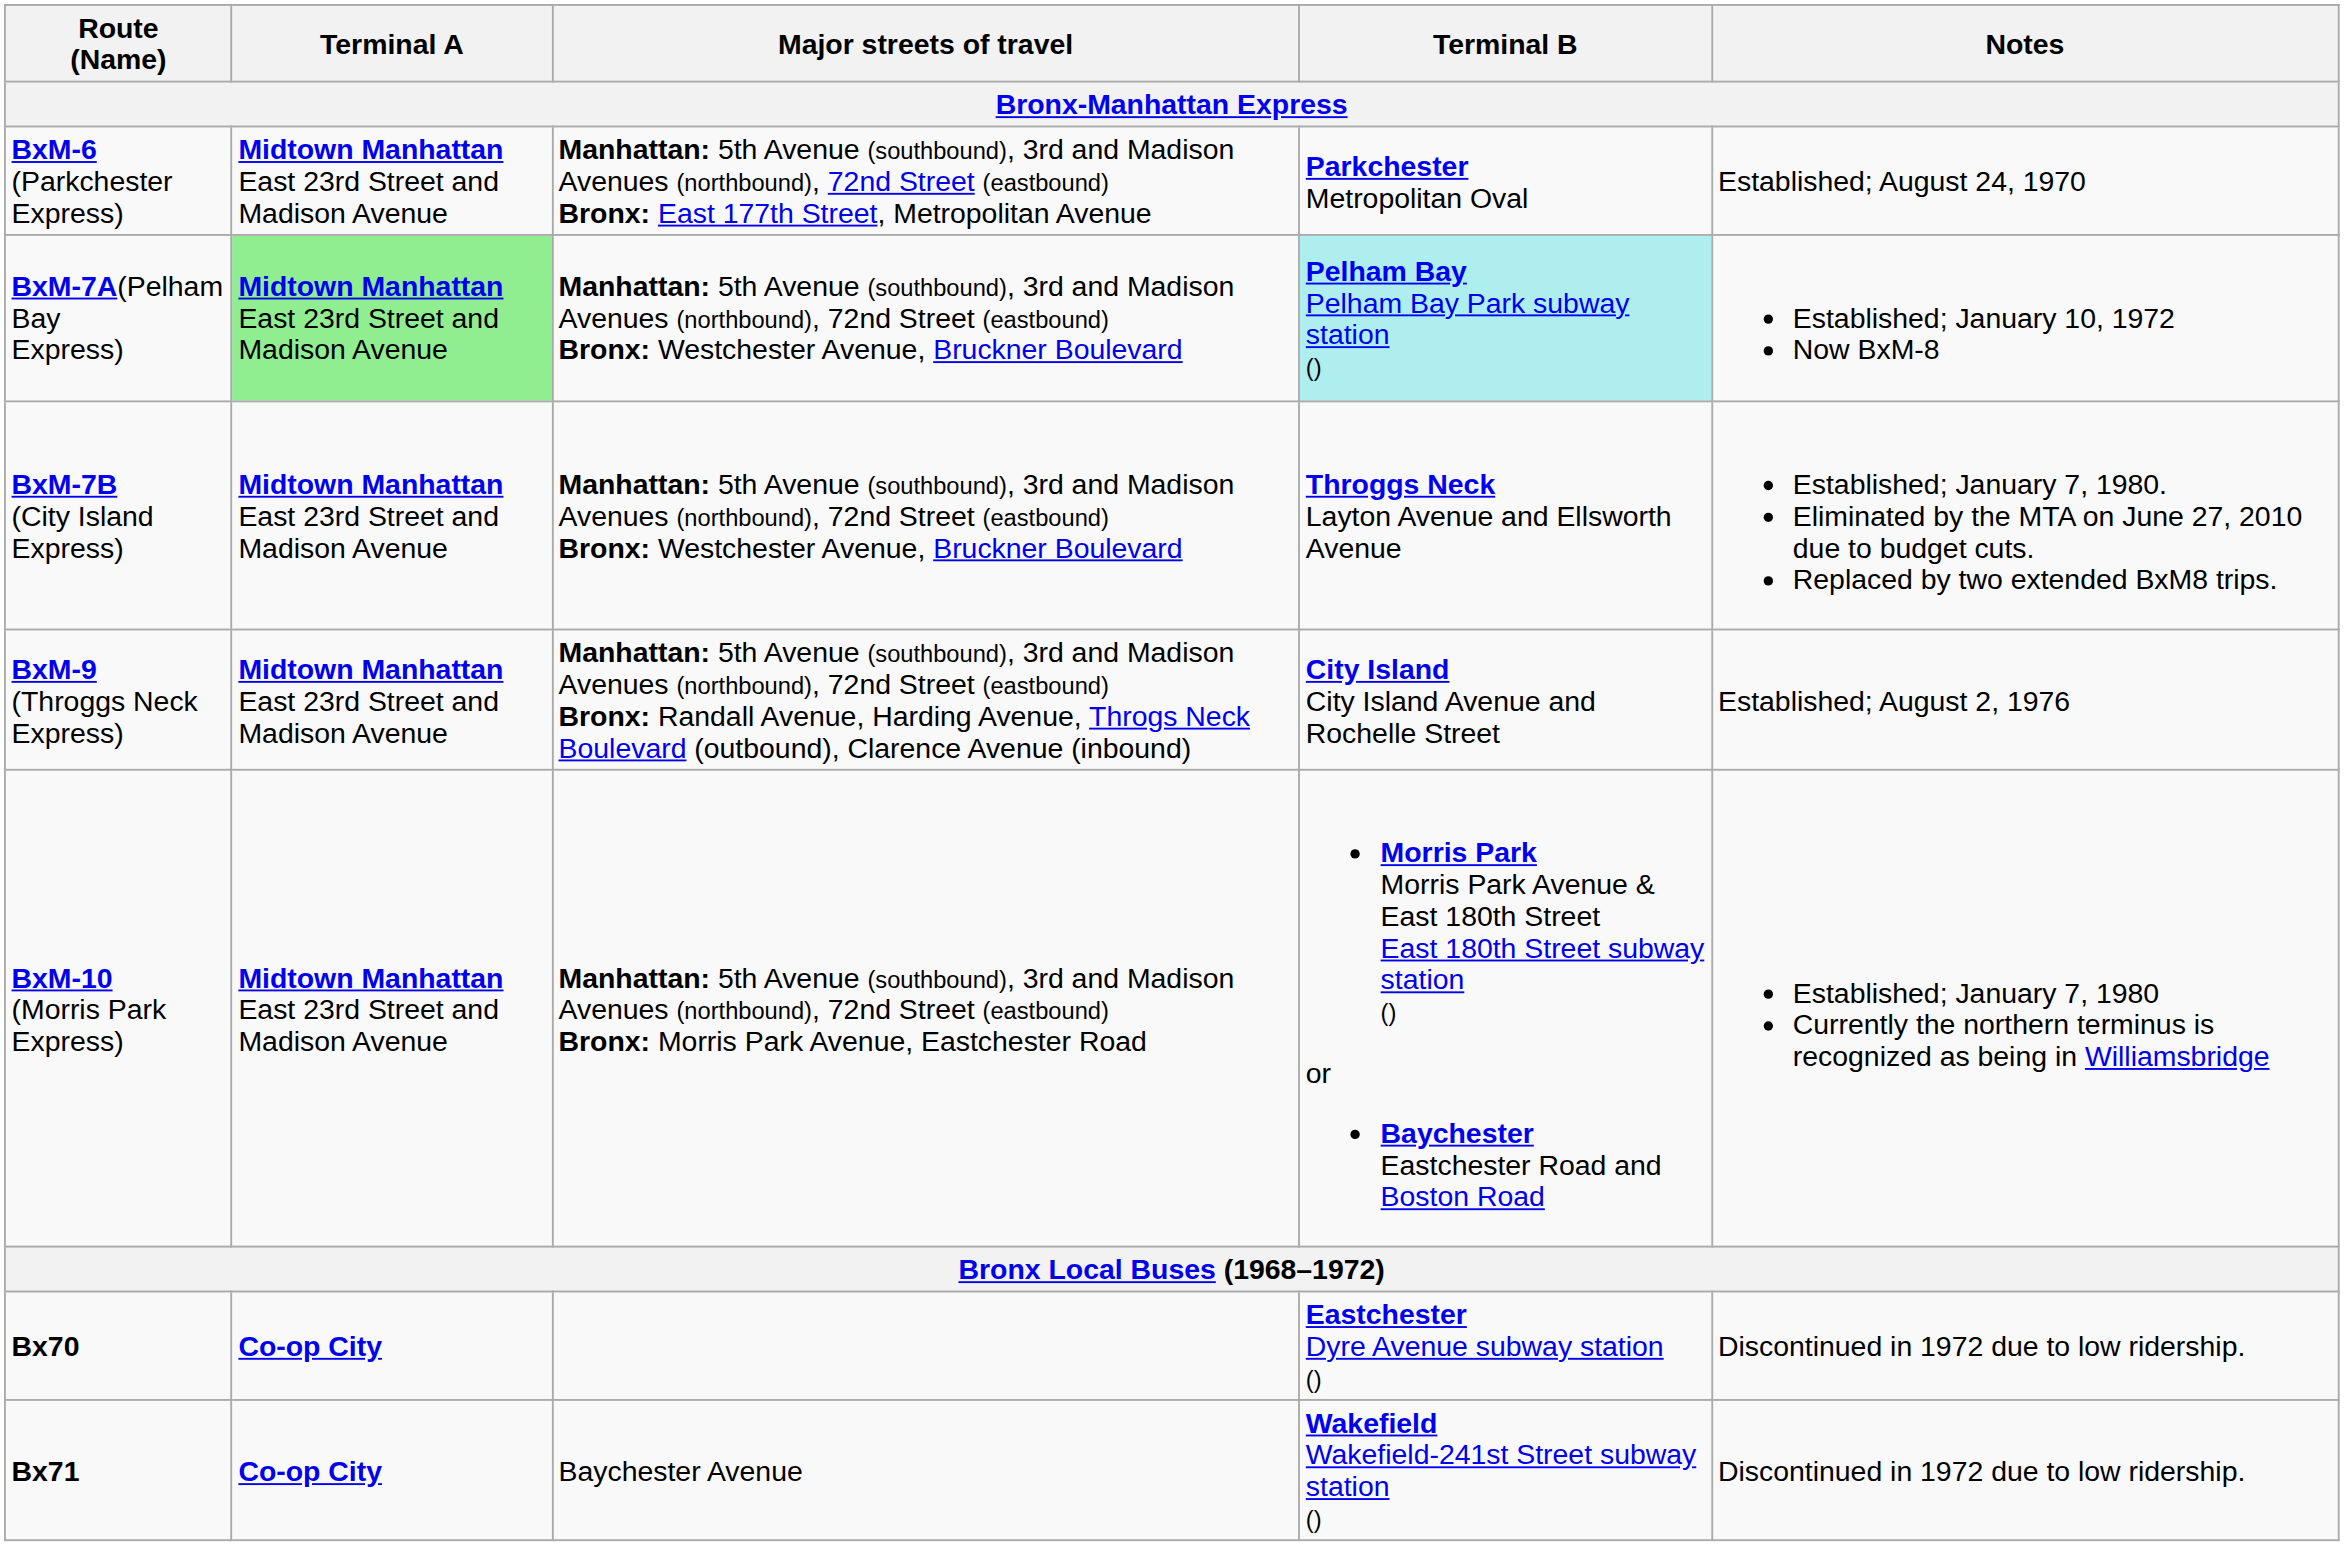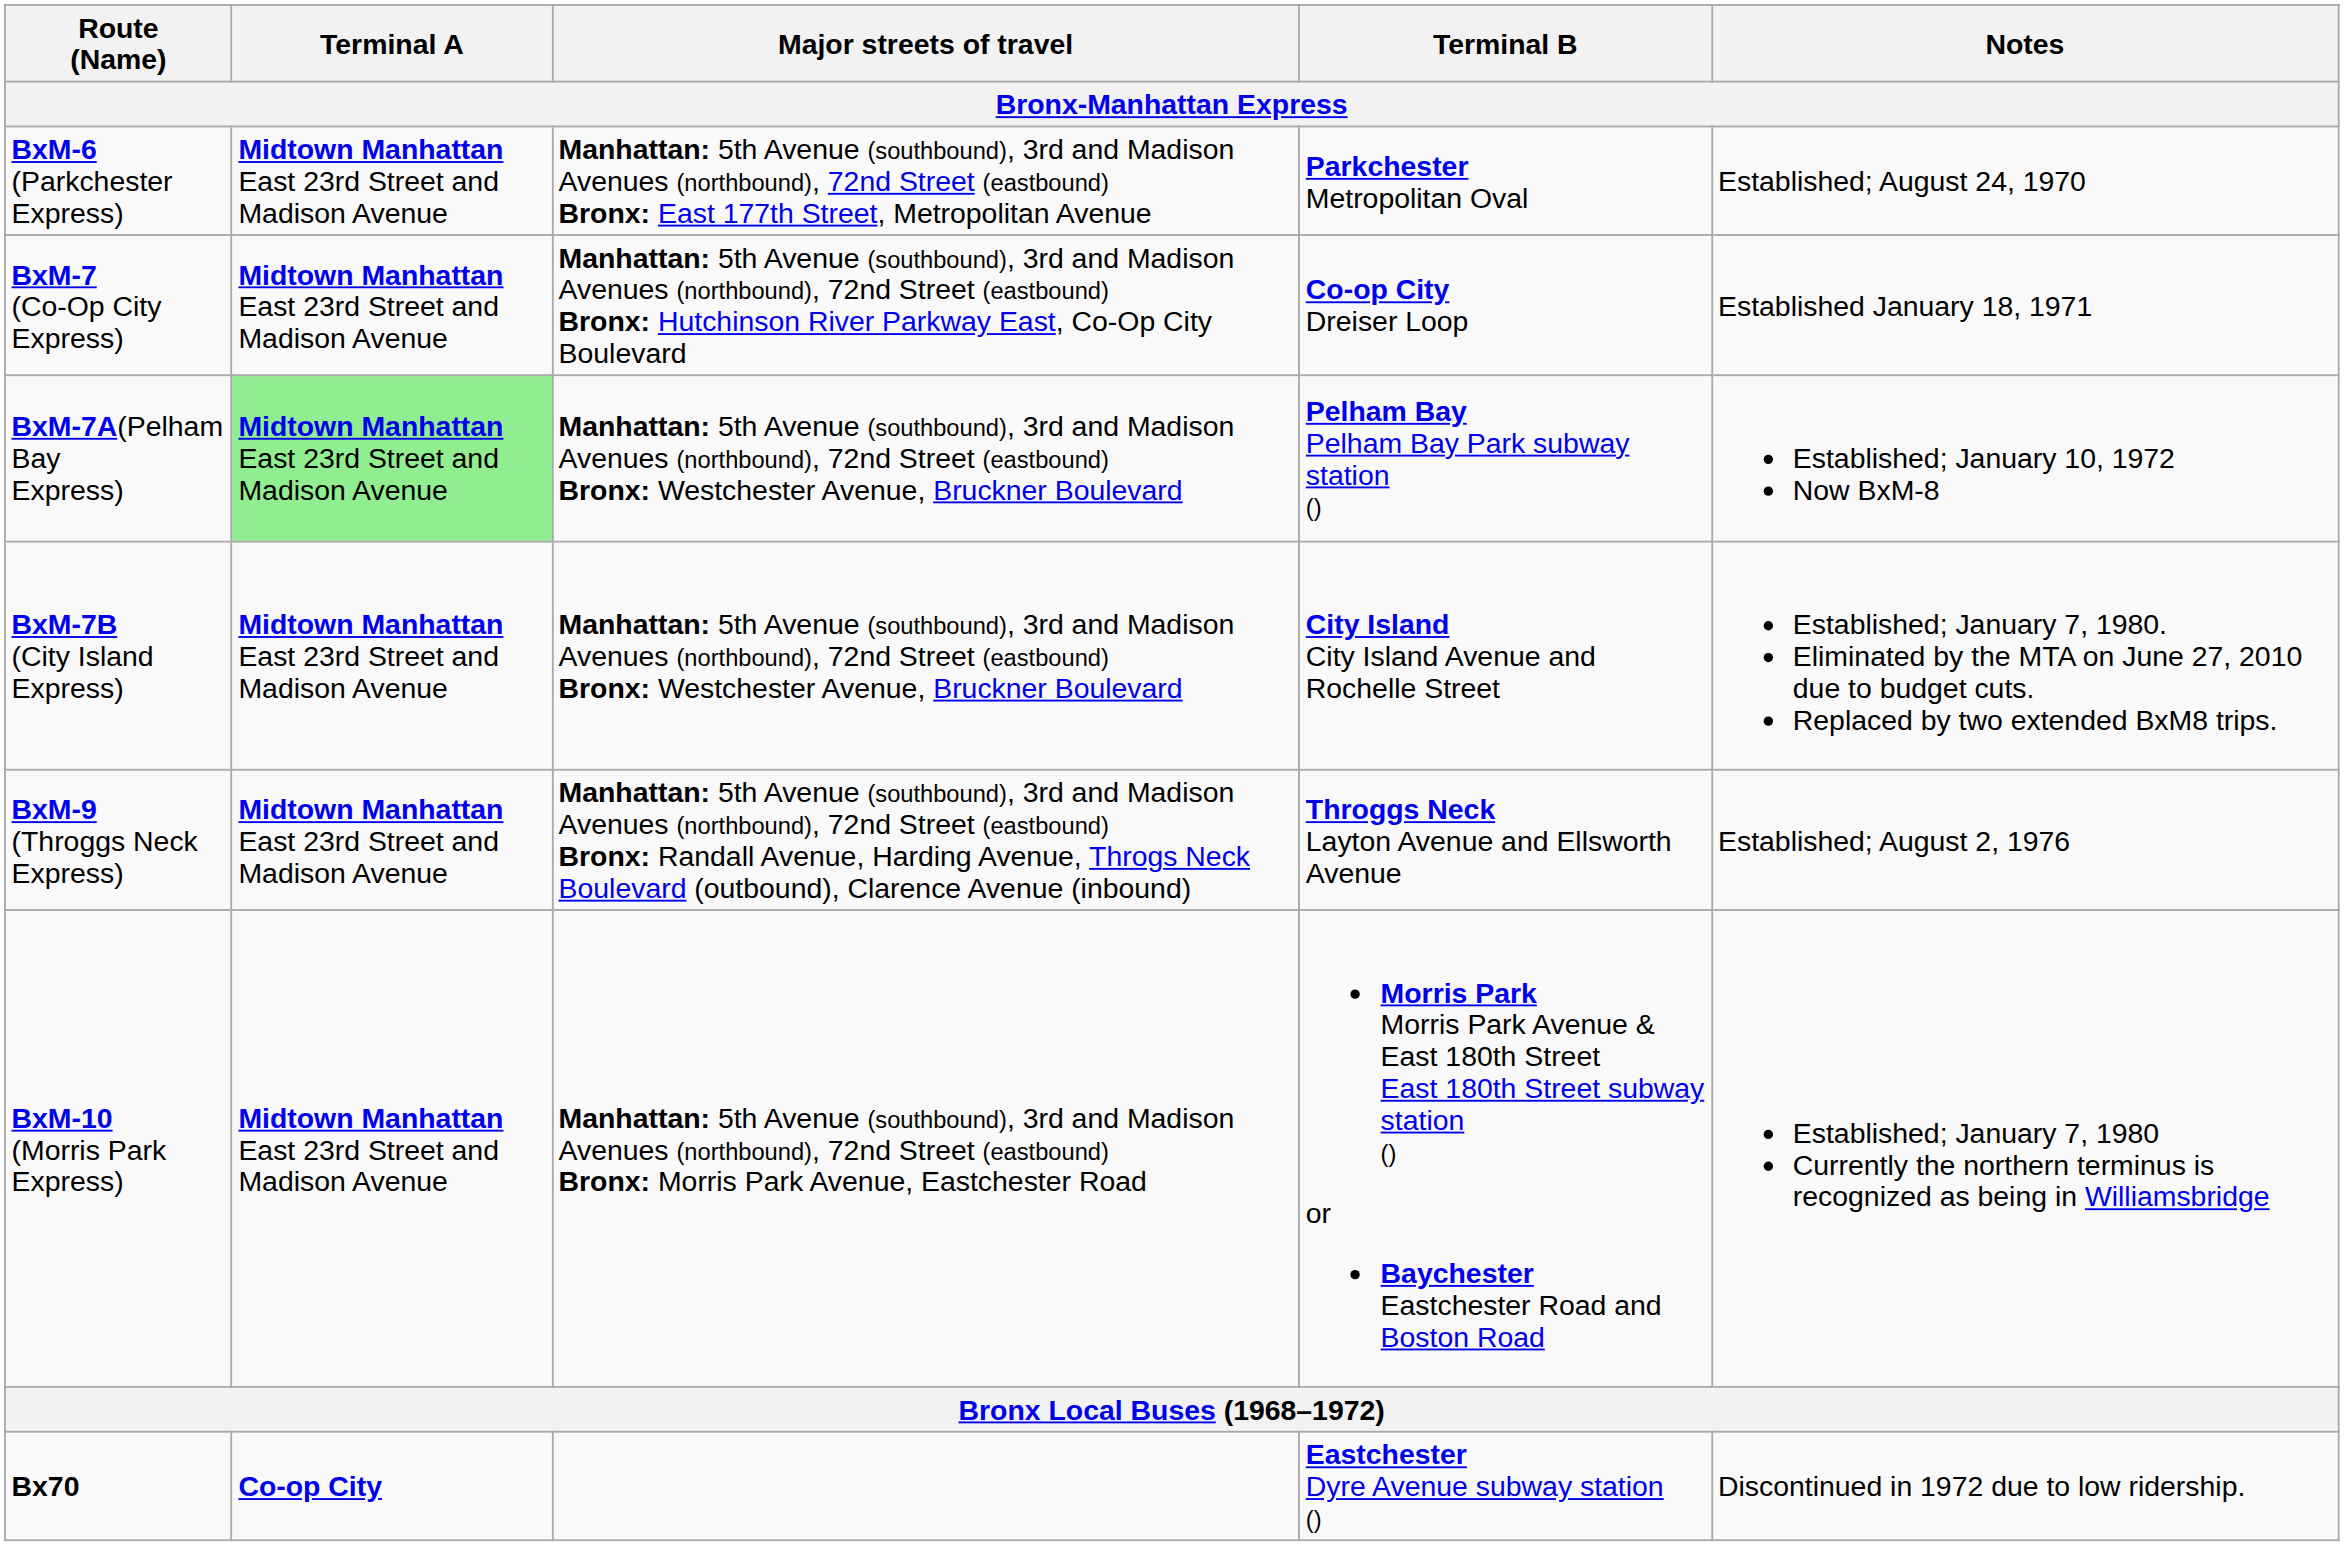+ row: BxM-7 (Co-Op City Express) | Midtown Manhattan East 23rd Street and Madison Avenue | Manhattan: 5th Avenue (southbound), 3rd and Madison Avenues (northbound), 72nd Street (eastbound) Bronx: Hutchinson River Parkway East, Co-Op City Boulevard | Co-op City Dreiser Loop | Established January 18, 1971
BxM-7A(Pelham Bay Express) | Terminal B: paleturquoise background -> no background
BxM-7B (City Island Express) | Terminal B: Throggs Neck Layton Avenue and Ellsworth Avenue -> City Island City Island Avenue and Rochelle Street
BxM-9 (Throggs Neck Express) | Terminal B: City Island City Island Avenue and Rochelle Street -> Throggs Neck Layton Avenue and Ellsworth Avenue
- row: Bx71 | Co-op City | Baychester Avenue | Wakefield Wakefield-241st Street subway station () | Discontinued in 1972 due to low ridership.
